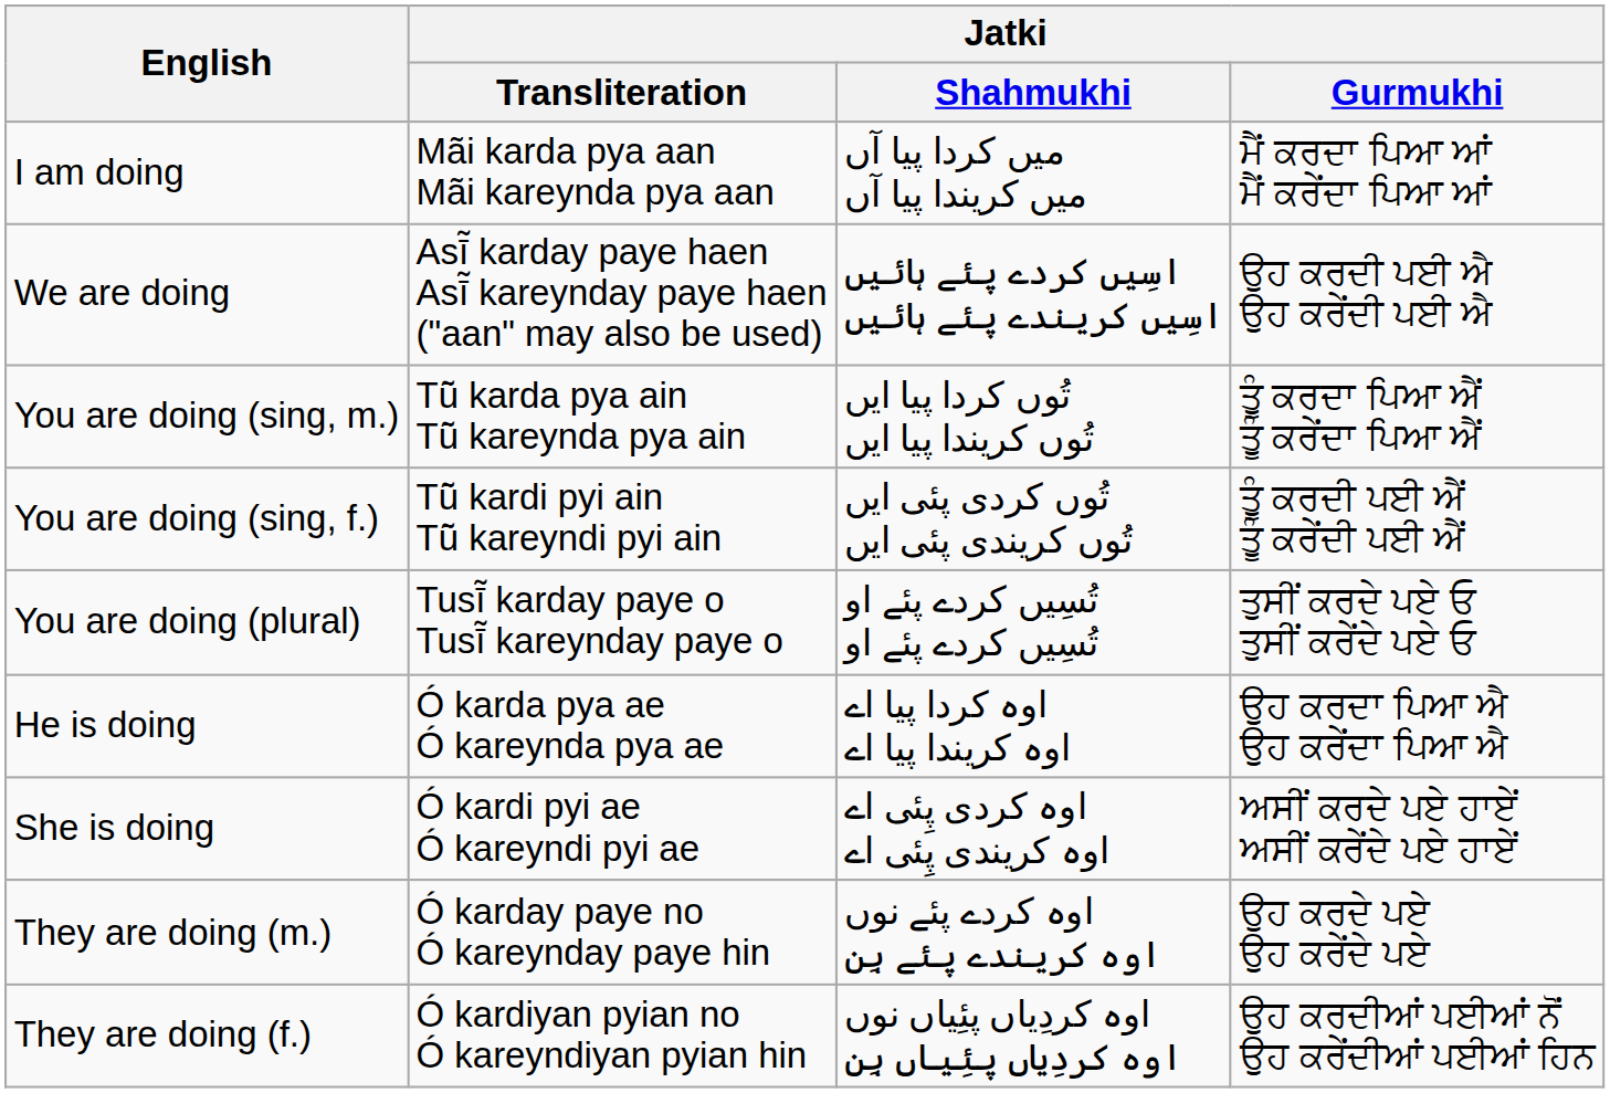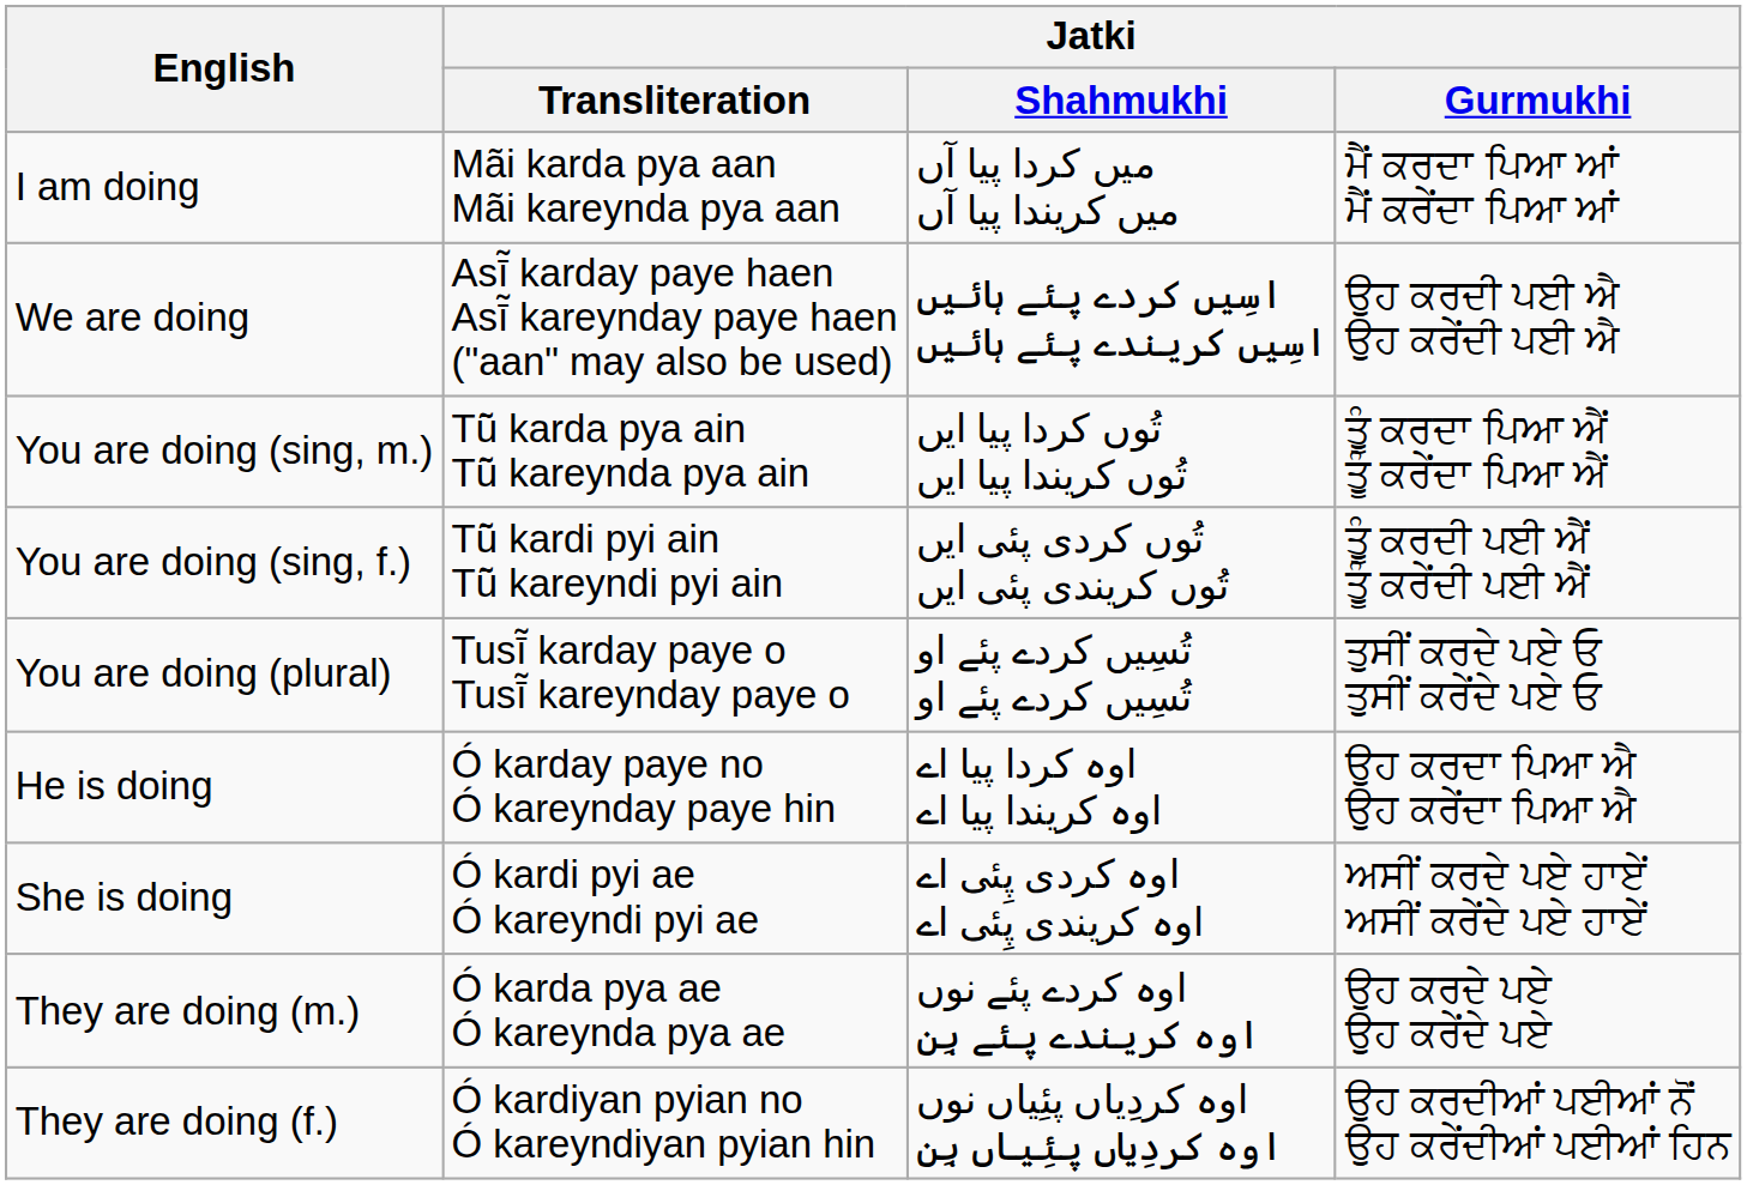He is doing | Jatki / Transliteration: Ó karda pya ae Ó kareynda pya ae -> Ó karday paye no Ó kareynday paye hin
They are doing (m.) | Jatki / Transliteration: Ó karday paye no Ó kareynday paye hin -> Ó karda pya ae Ó kareynda pya ae
